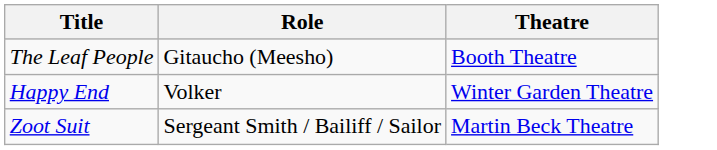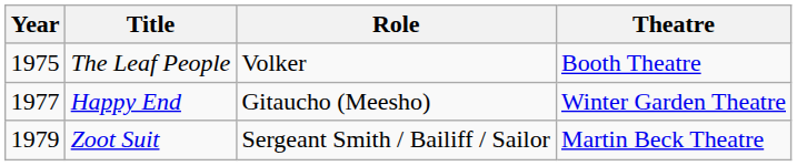+ column: Year | 1975 | 1977 | 1979
The Leaf People | Role: Gitaucho (Meesho) -> Volker
Happy End | Role: Volker -> Gitaucho (Meesho)
